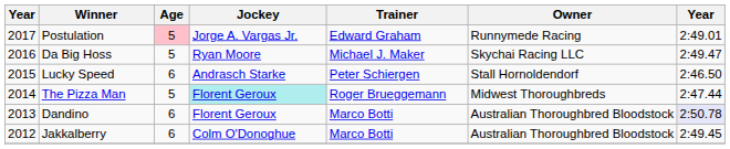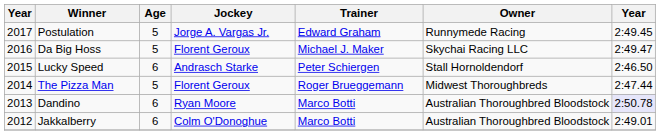Postulation | Age: pink background -> no background
Postulation | column 7: 2:49.01 -> 2:49.45
Da Big Hoss | Jockey: Ryan Moore -> Florent Geroux
The Pizza Man | Jockey: paleturquoise background -> no background
Dandino | Jockey: Florent Geroux -> Ryan Moore
Jakkalberry | column 7: 2:49.45 -> 2:49.01
